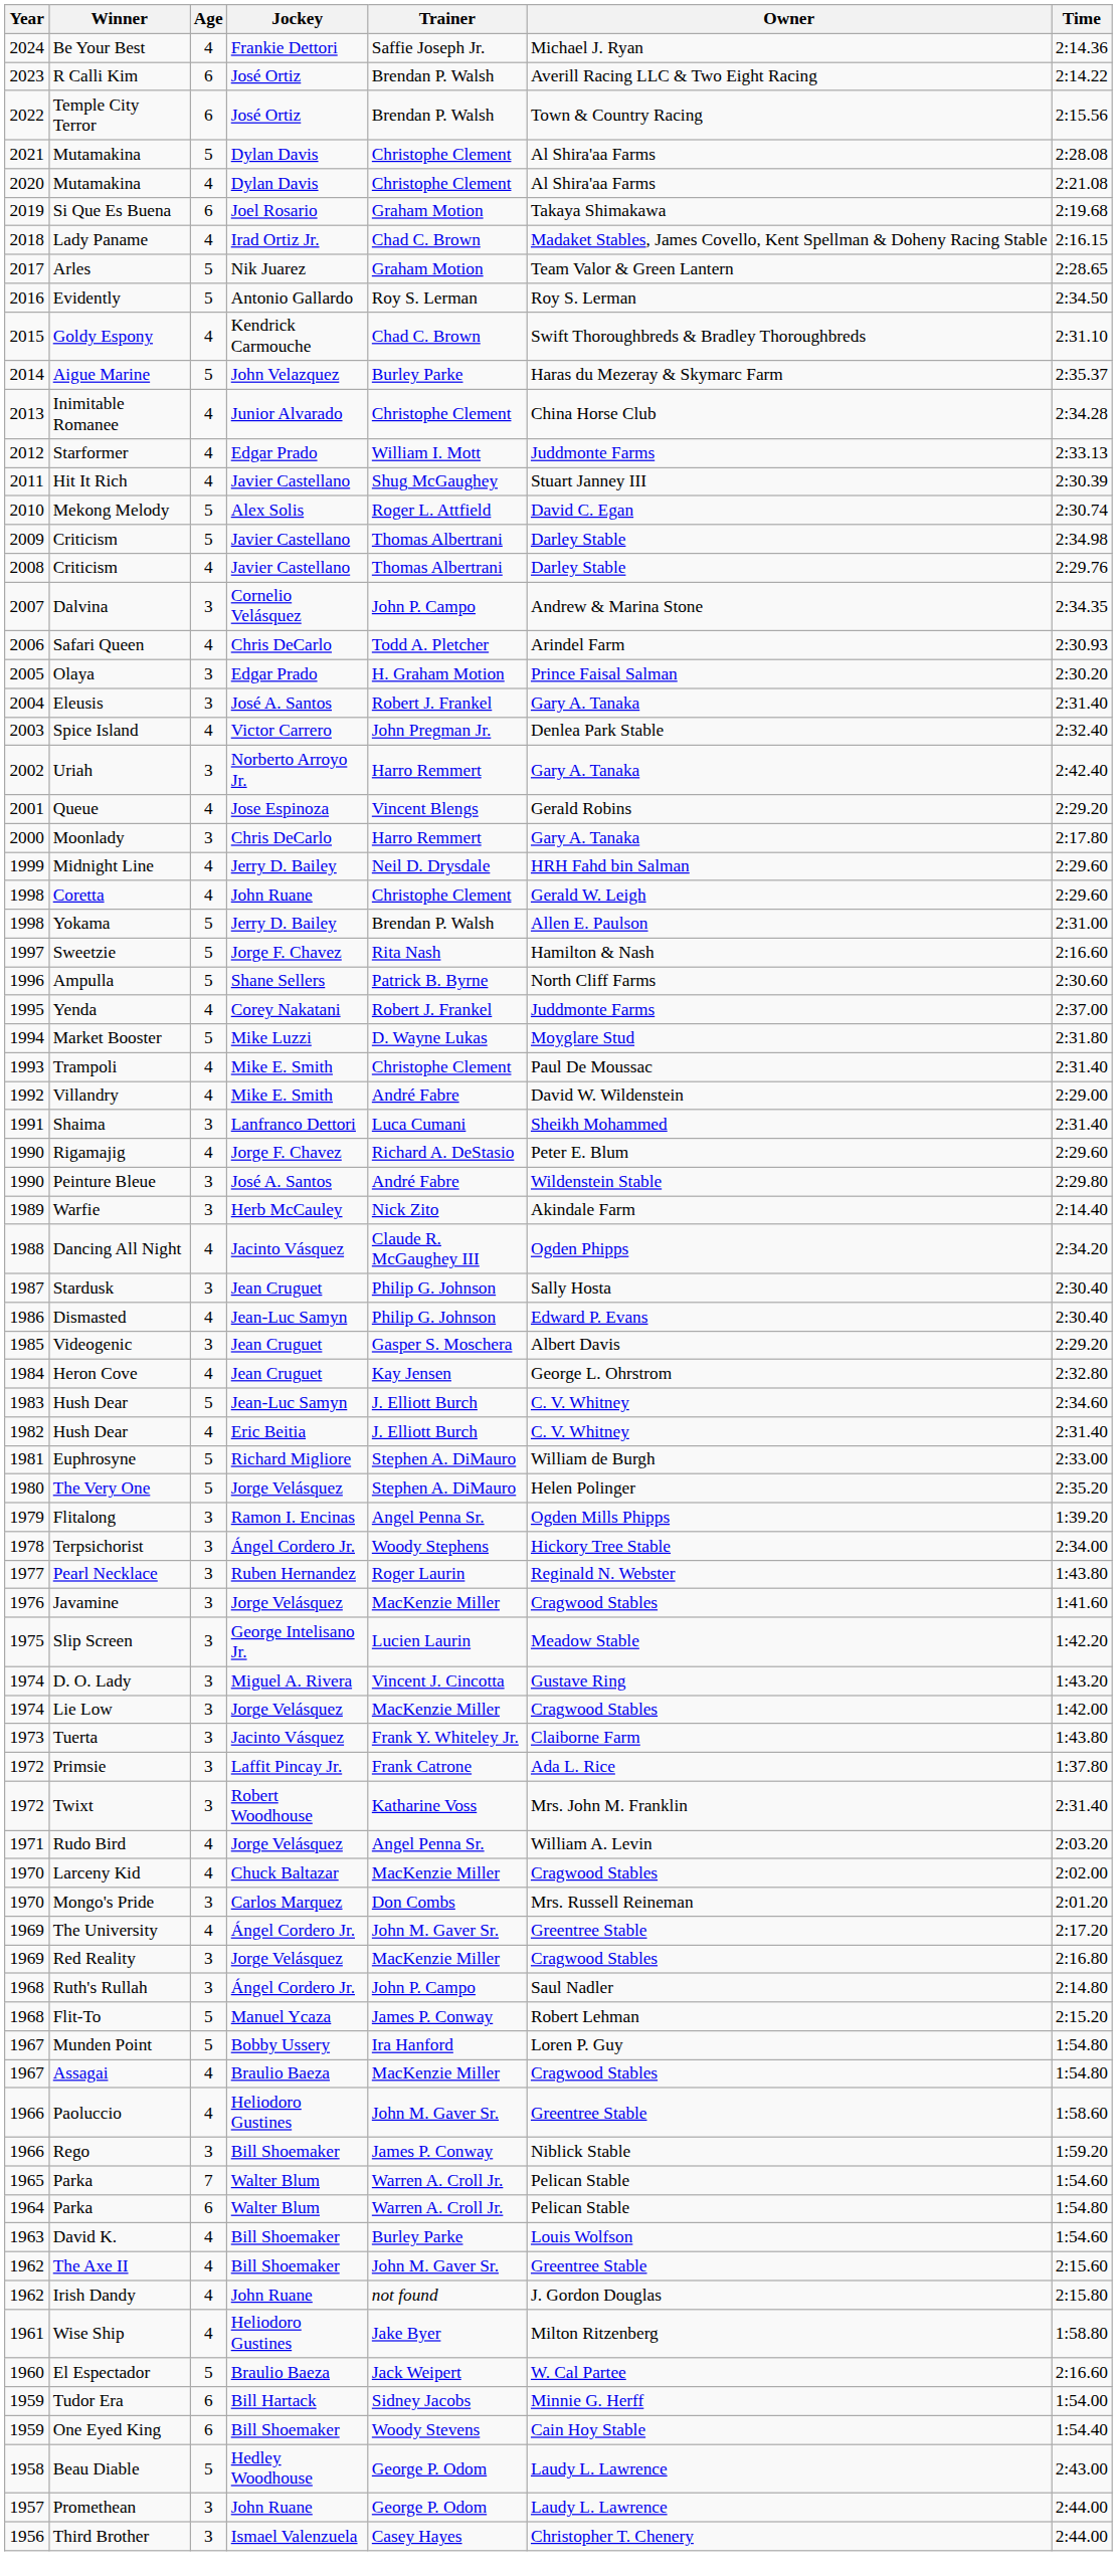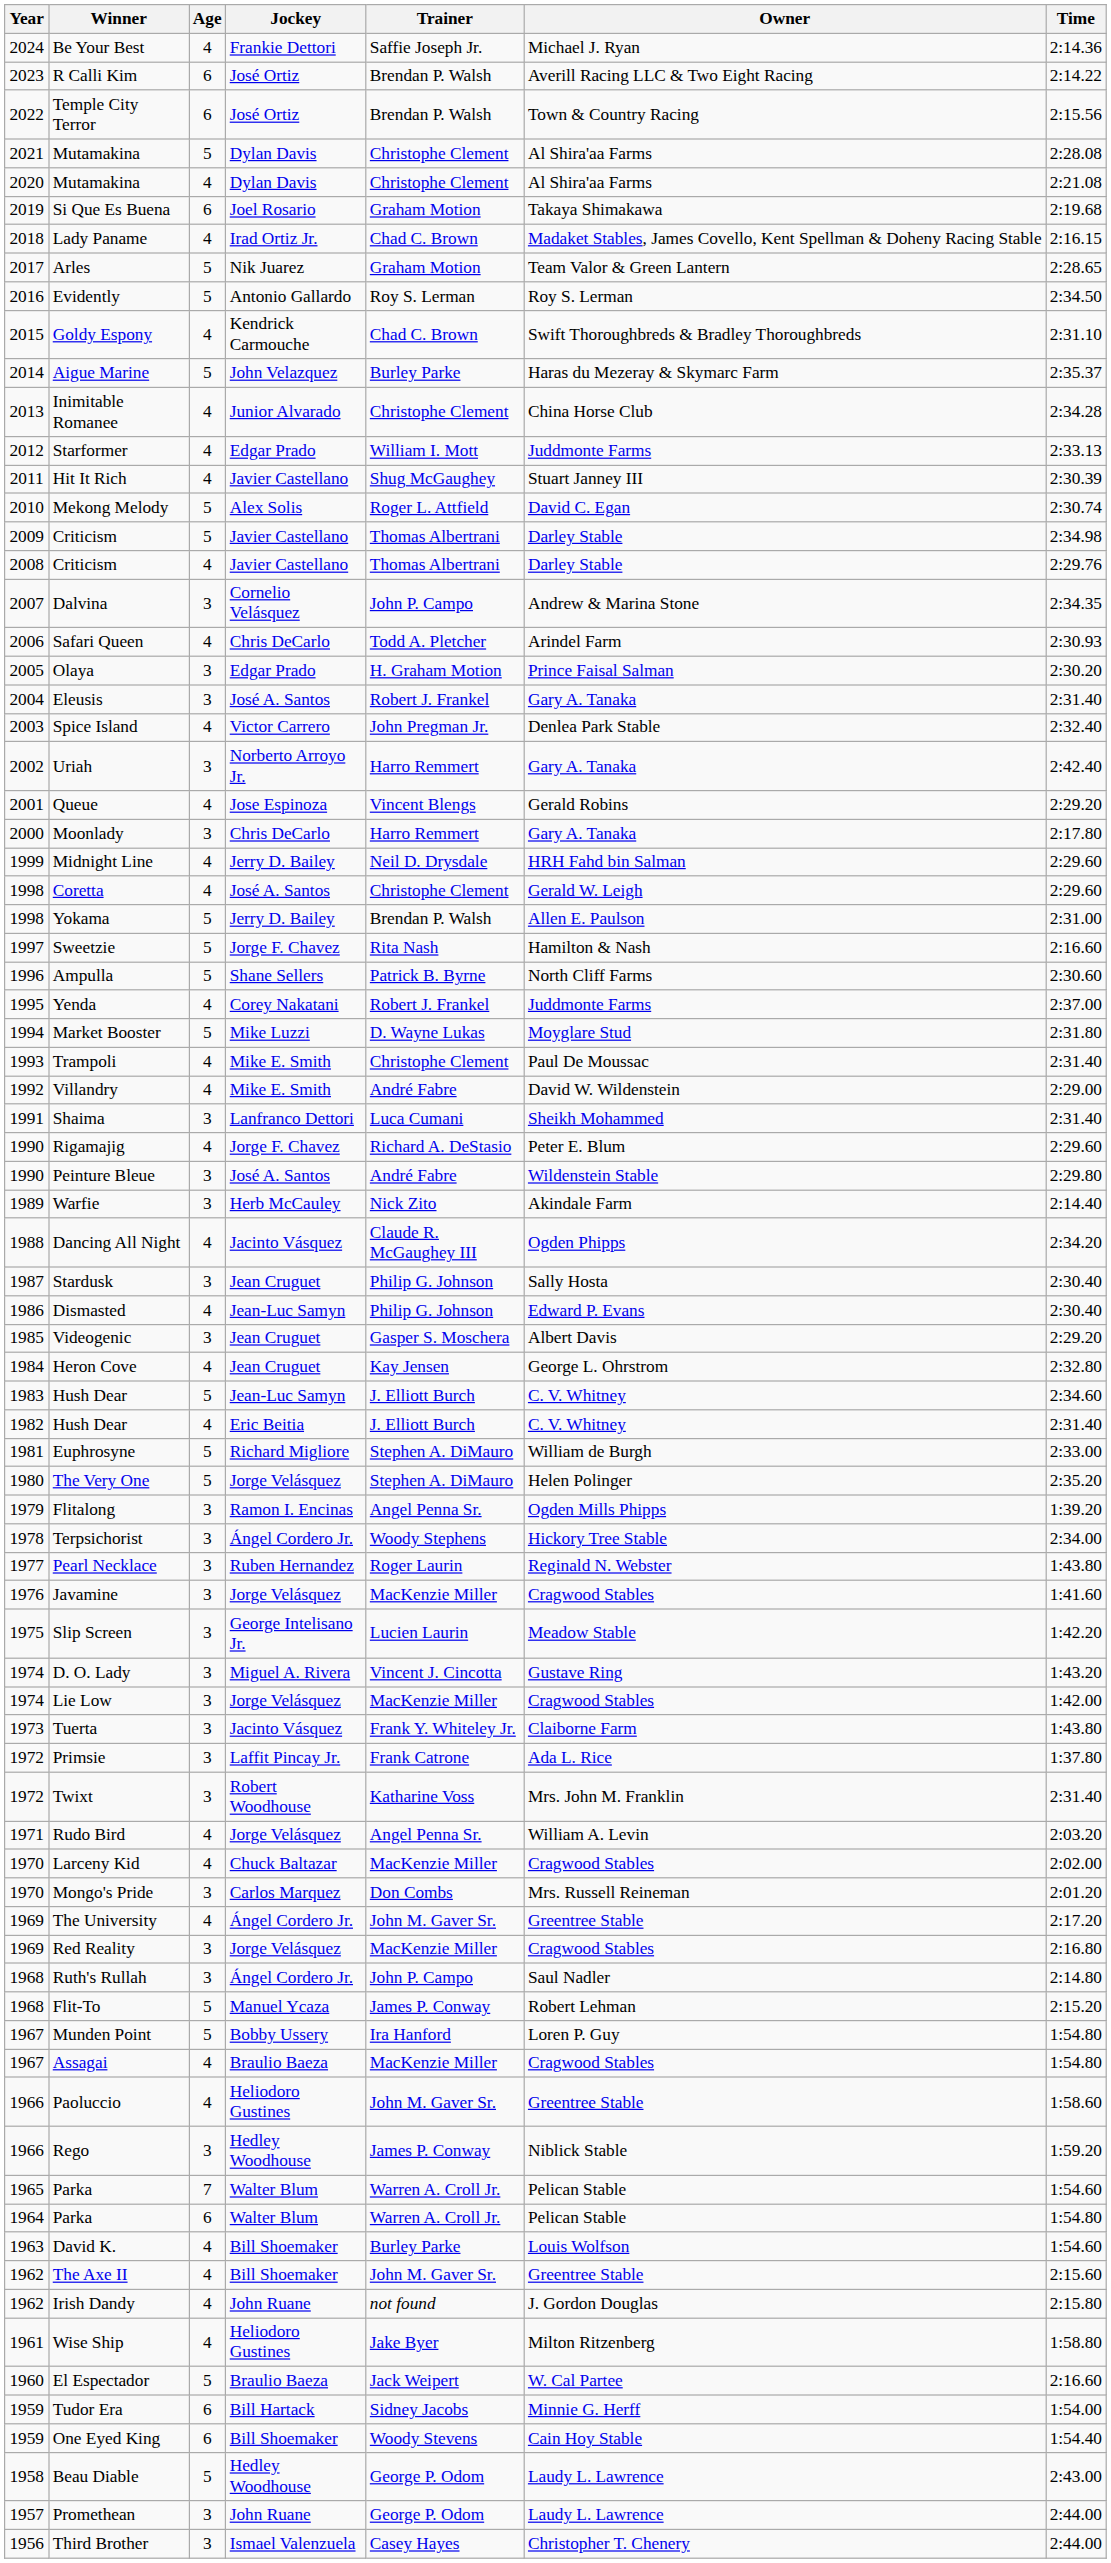Coretta | Jockey: John Ruane -> José A. Santos
Rego | Jockey: Bill Shoemaker -> Hedley Woodhouse
